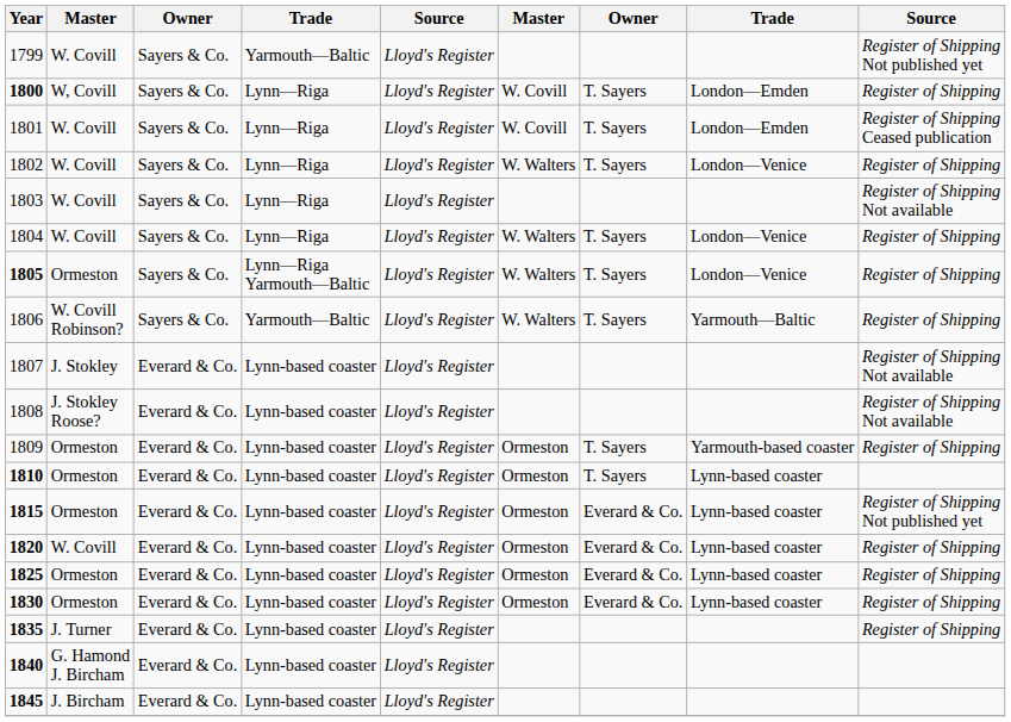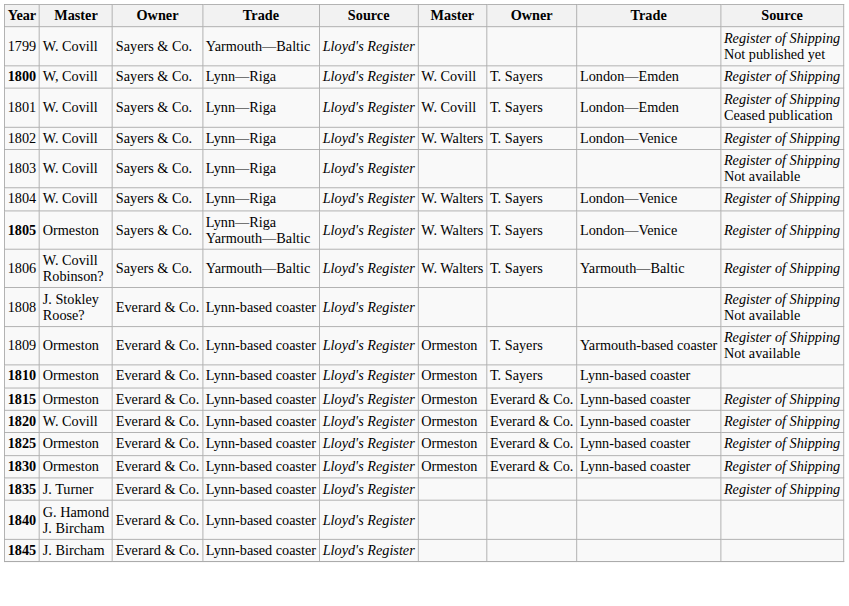- row: 1807 | J. Stokley | Everard & Co. | Lynn-based coaster | Lloyd's Register | Register of Shipping Not available
1809 | column 9: Register of Shipping -> Register of Shipping Not available
1815 | column 9: Register of Shipping Not published yet -> Register of Shipping
